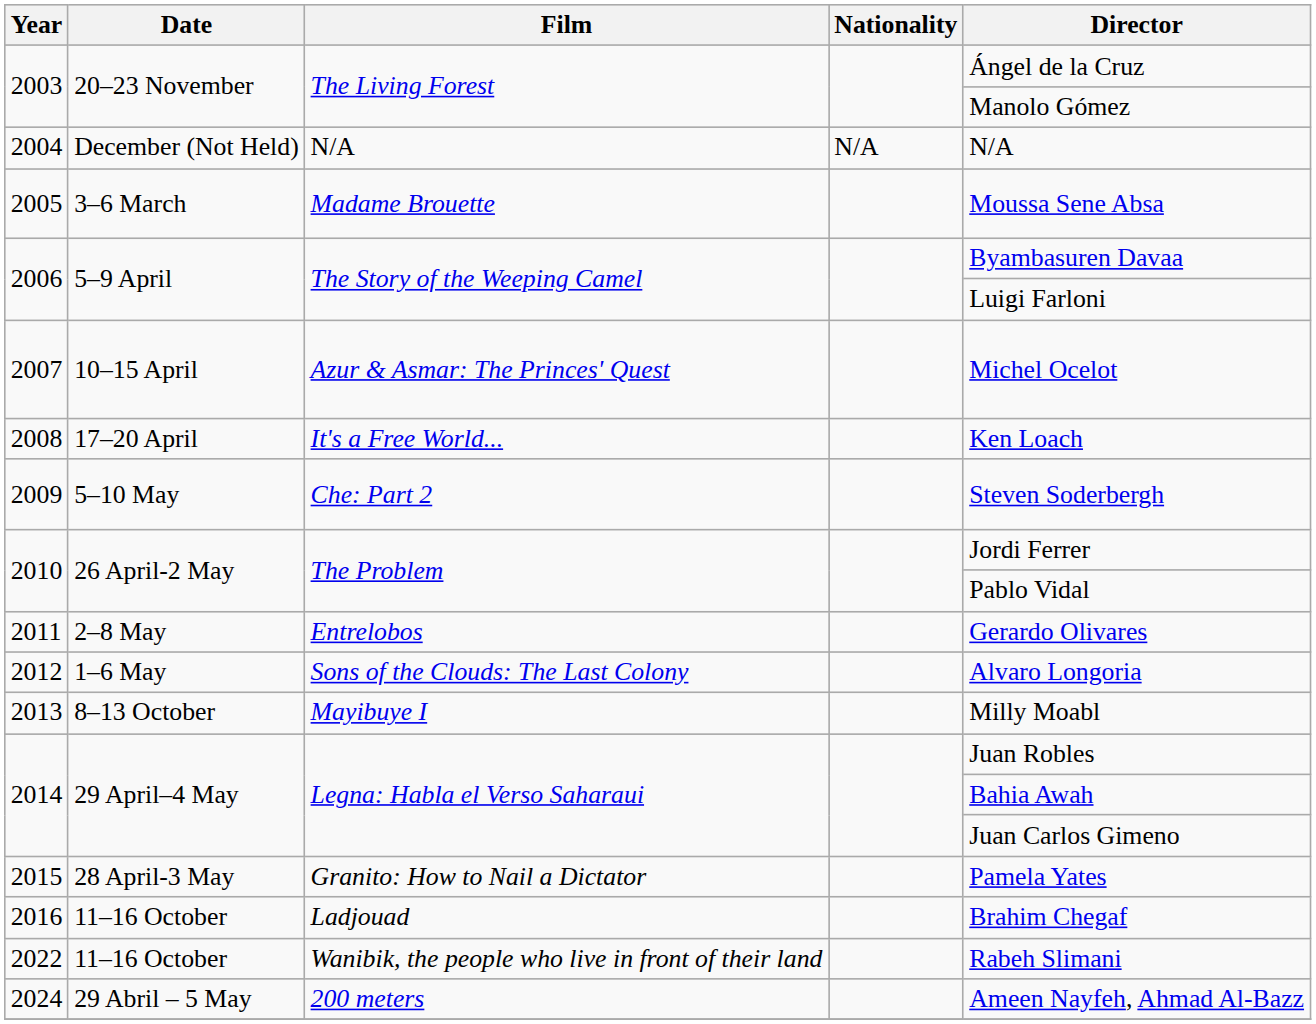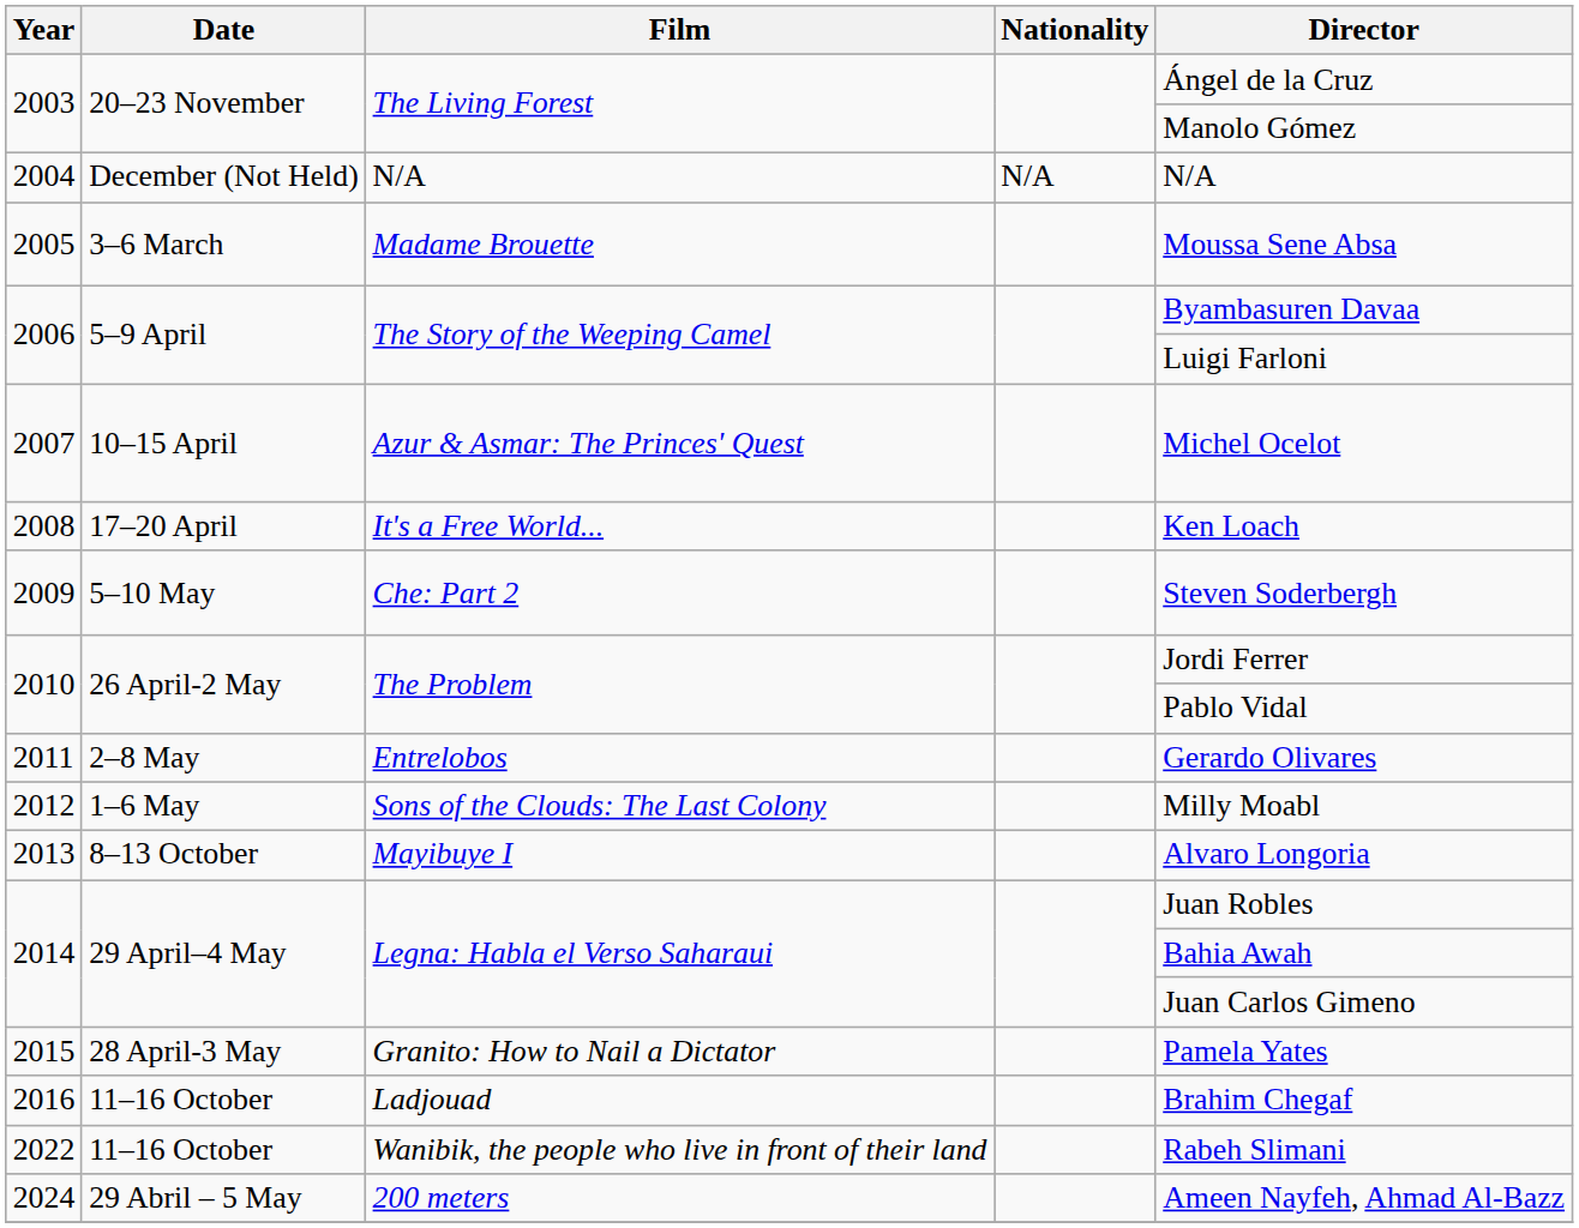2012 | Director: Alvaro Longoria -> Milly Moabl
2013 | Director: Milly Moabl -> Alvaro Longoria
